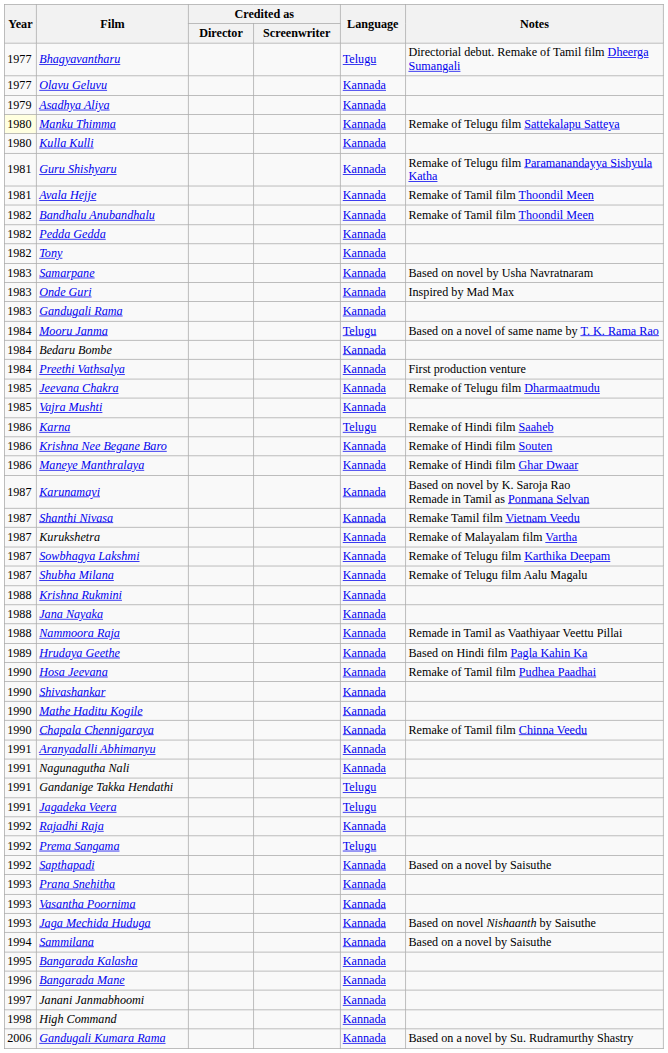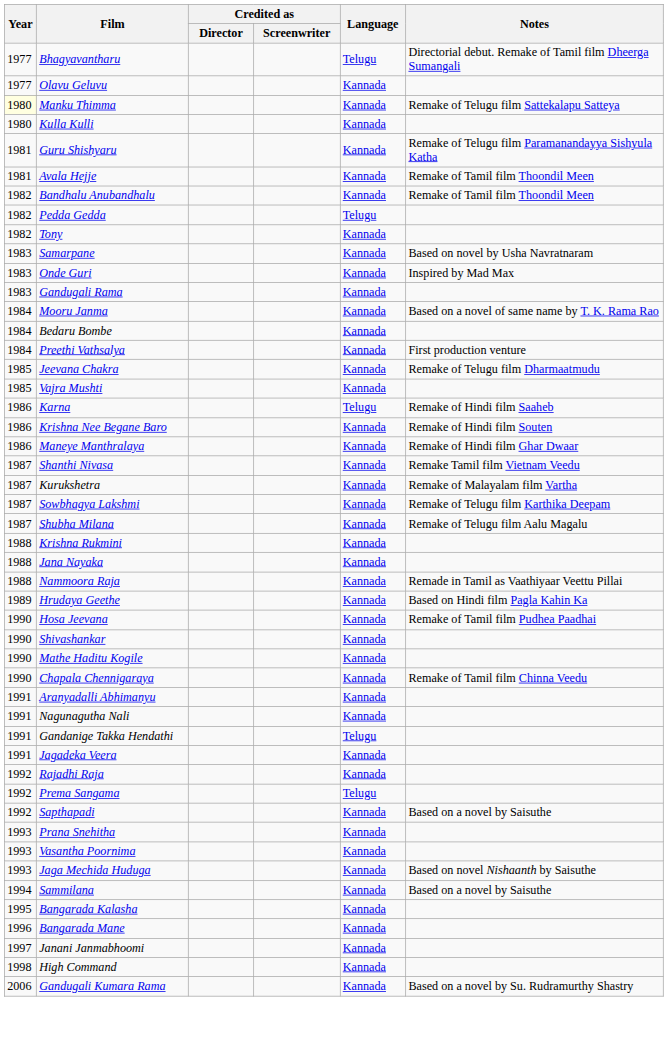- row: 1979 | Asadhya Aliya | Kannada
Pedda Gedda | Language: Kannada -> Telugu
Mooru Janma | Language: Telugu -> Kannada
- row: 1987 | Karunamayi | Kannada | Based on novel by K. Saroja Rao Remade in Tamil as Ponmana Selvan
Jagadeka Veera | Language: Telugu -> Kannada
